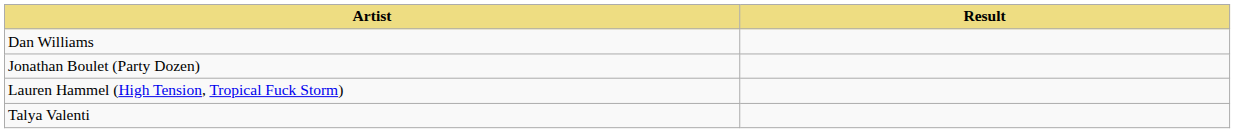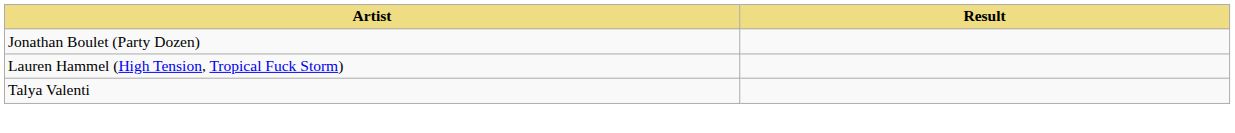- row: Dan Williams
